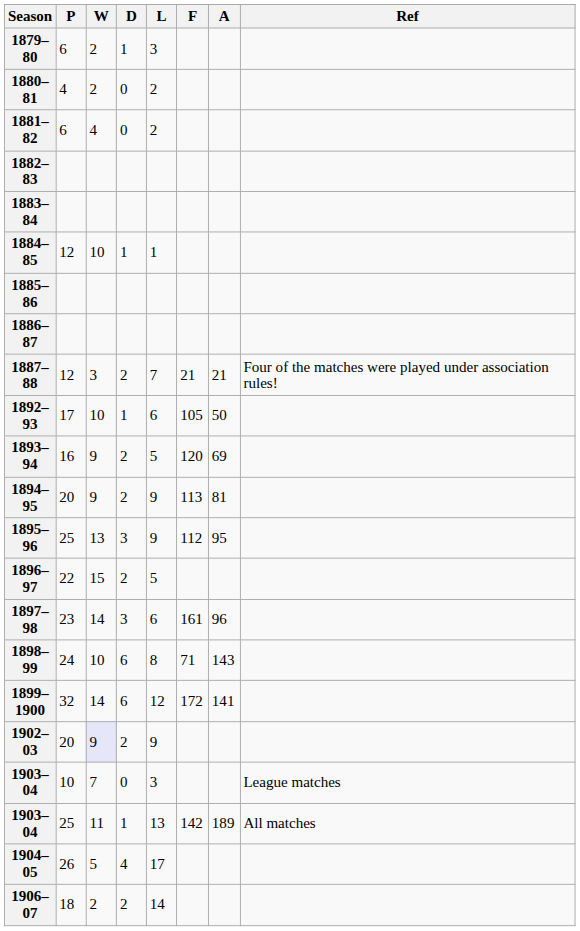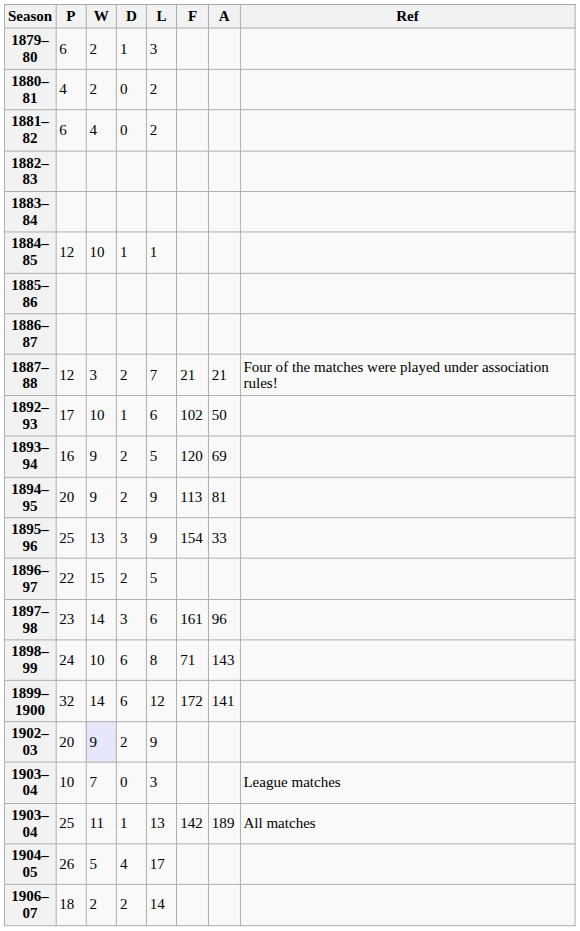1892–93 | F: 105 -> 102
1895–96 | F: 112 -> 154
1895–96 | A: 95 -> 33
